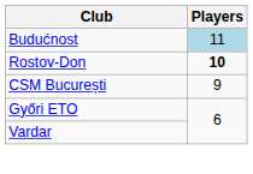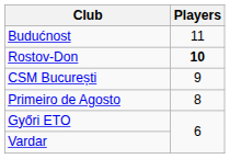Budućnost | Players: lightblue background -> no background
+ row: Primeiro de Agosto | 8
